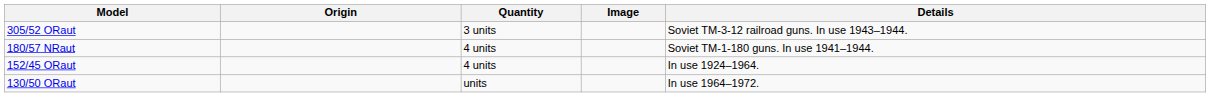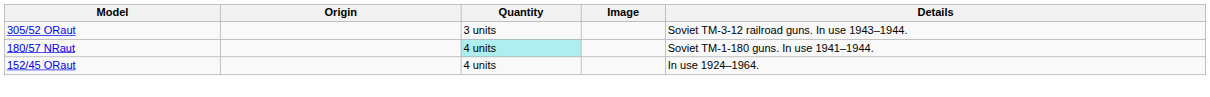180/57 NRaut | Quantity: no background -> paleturquoise background
- row: 130/50 ORaut | units | In use 1964–1972.
